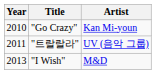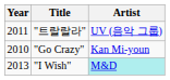rows swapped: "Go Crazy" <-> "트랄랄라"
"I Wish" | Artist: no background -> paleturquoise background
